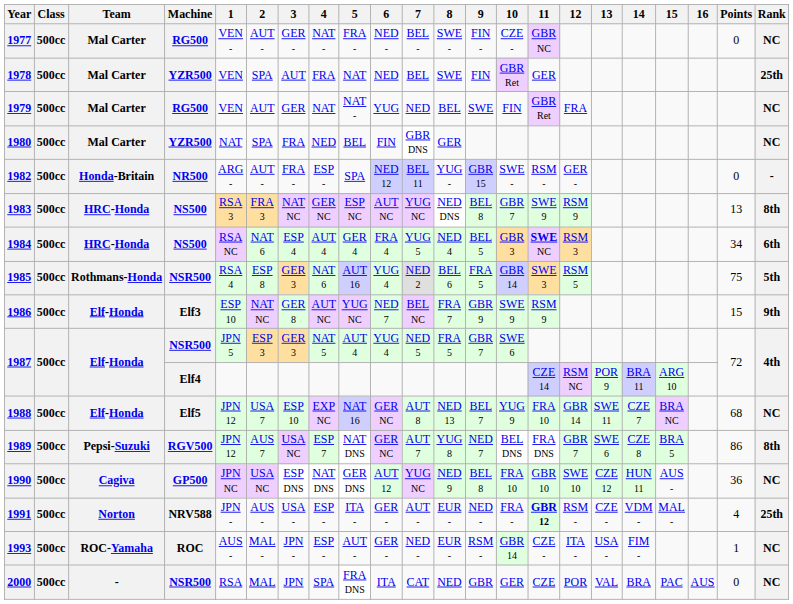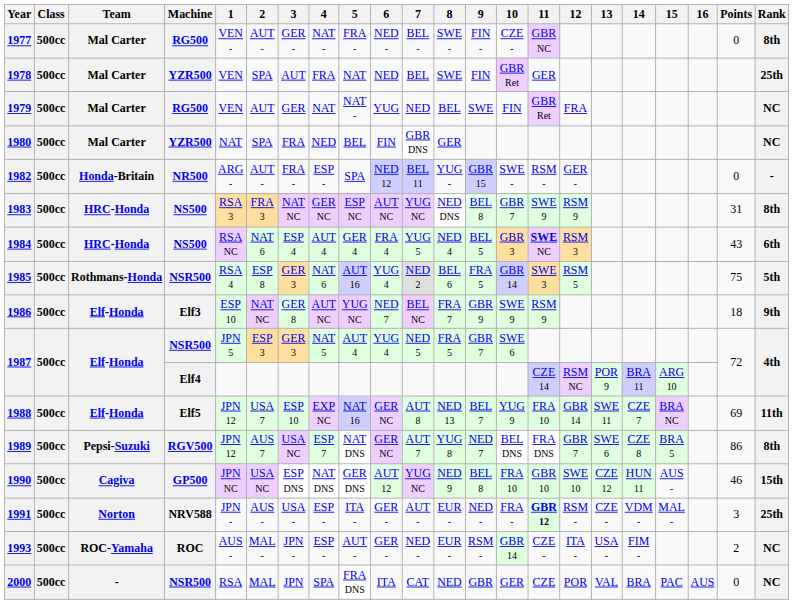1977 | Rank: NC -> 8th
1983 | Points: 13 -> 31
1984 | Points: 34 -> 43
1986 | Points: 15 -> 18
1988 | Points: 68 -> 69
1988 | Rank: NC -> 11th
1990 | Points: 36 -> 46
1990 | Rank: NC -> 15th
1991 | Points: 4 -> 3
1993 | Points: 1 -> 2
